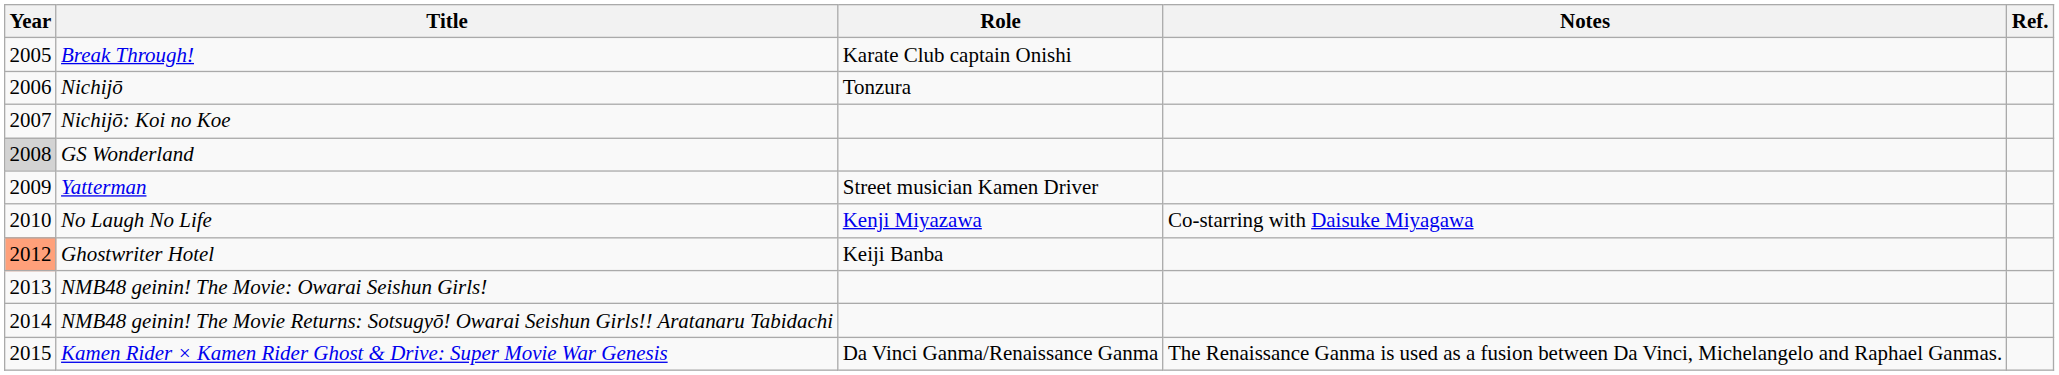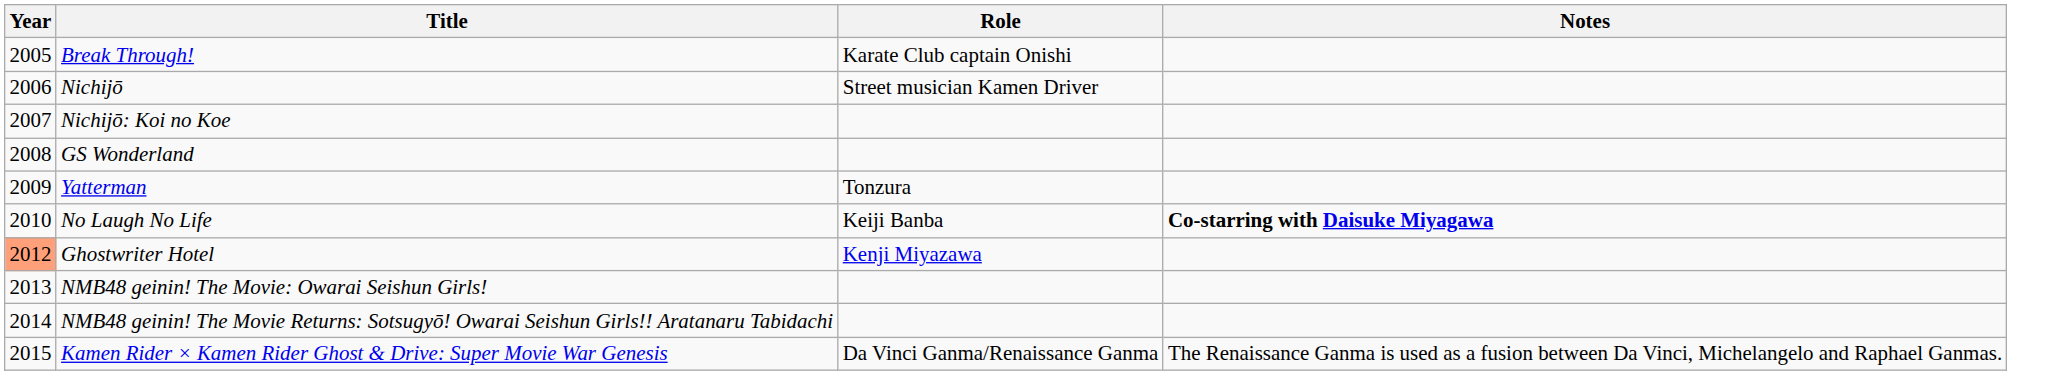- column: Ref.
Nichijō | Role: Tonzura -> Street musician Kamen Driver
GS Wonderland | Year: lightgrey background -> no background
Yatterman | Role: Street musician Kamen Driver -> Tonzura
No Laugh No Life | Role: Kenji Miyazawa -> Keiji Banba
No Laugh No Life | Notes: normal -> bold
Ghostwriter Hotel | Role: Keiji Banba -> Kenji Miyazawa
